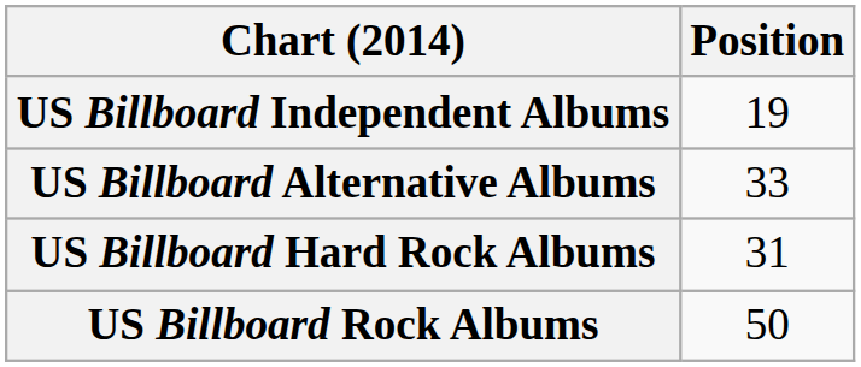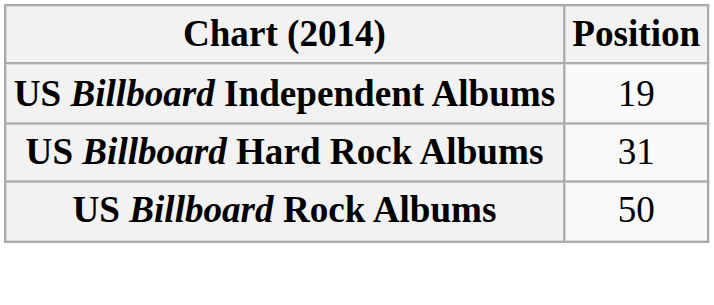- row: US Billboard Alternative Albums | 33
